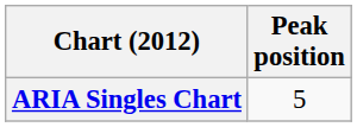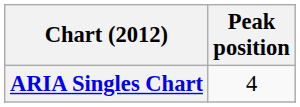ARIA Singles Chart | Peak position: 5 -> 4
